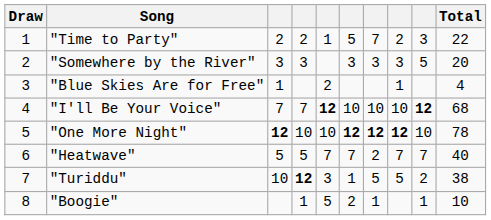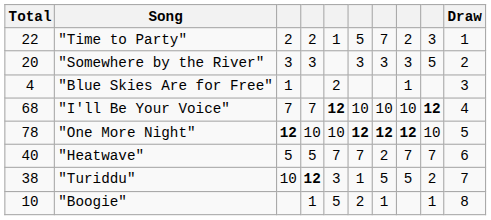columns swapped: Draw <-> Total
